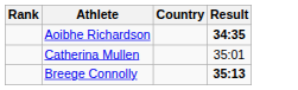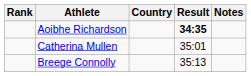+ column: Notes
Breege Connolly | Result: bold -> normal
